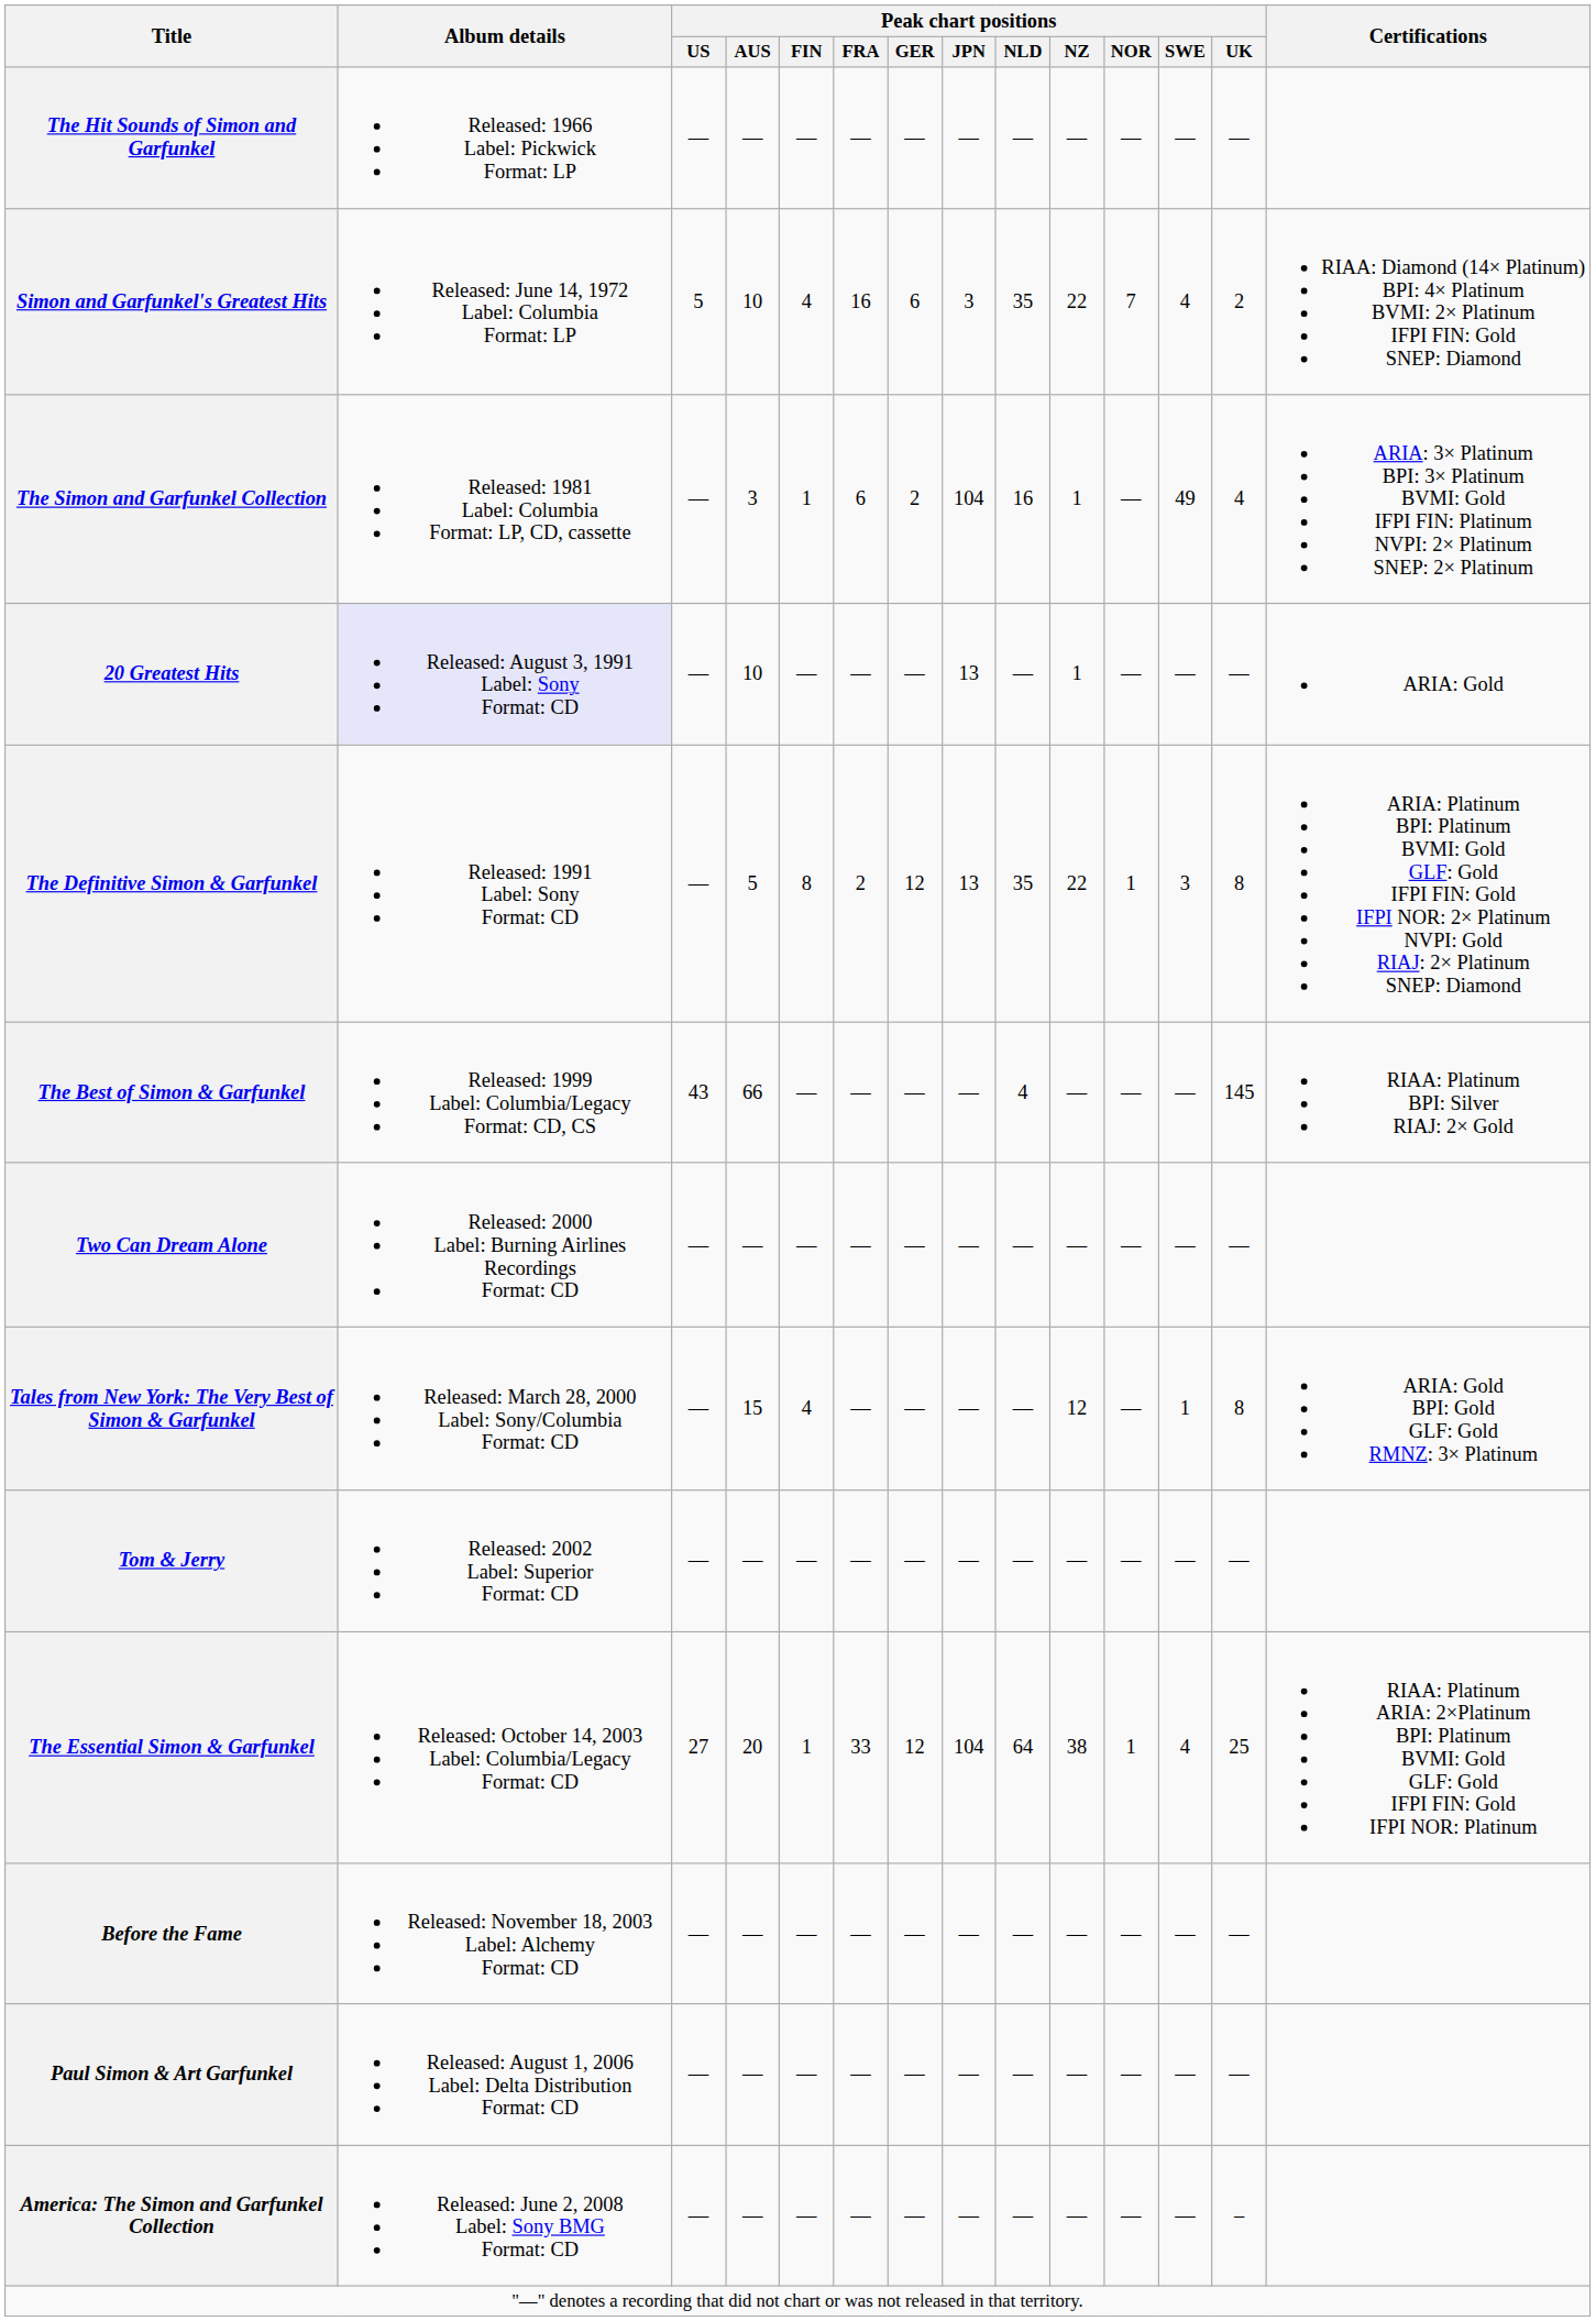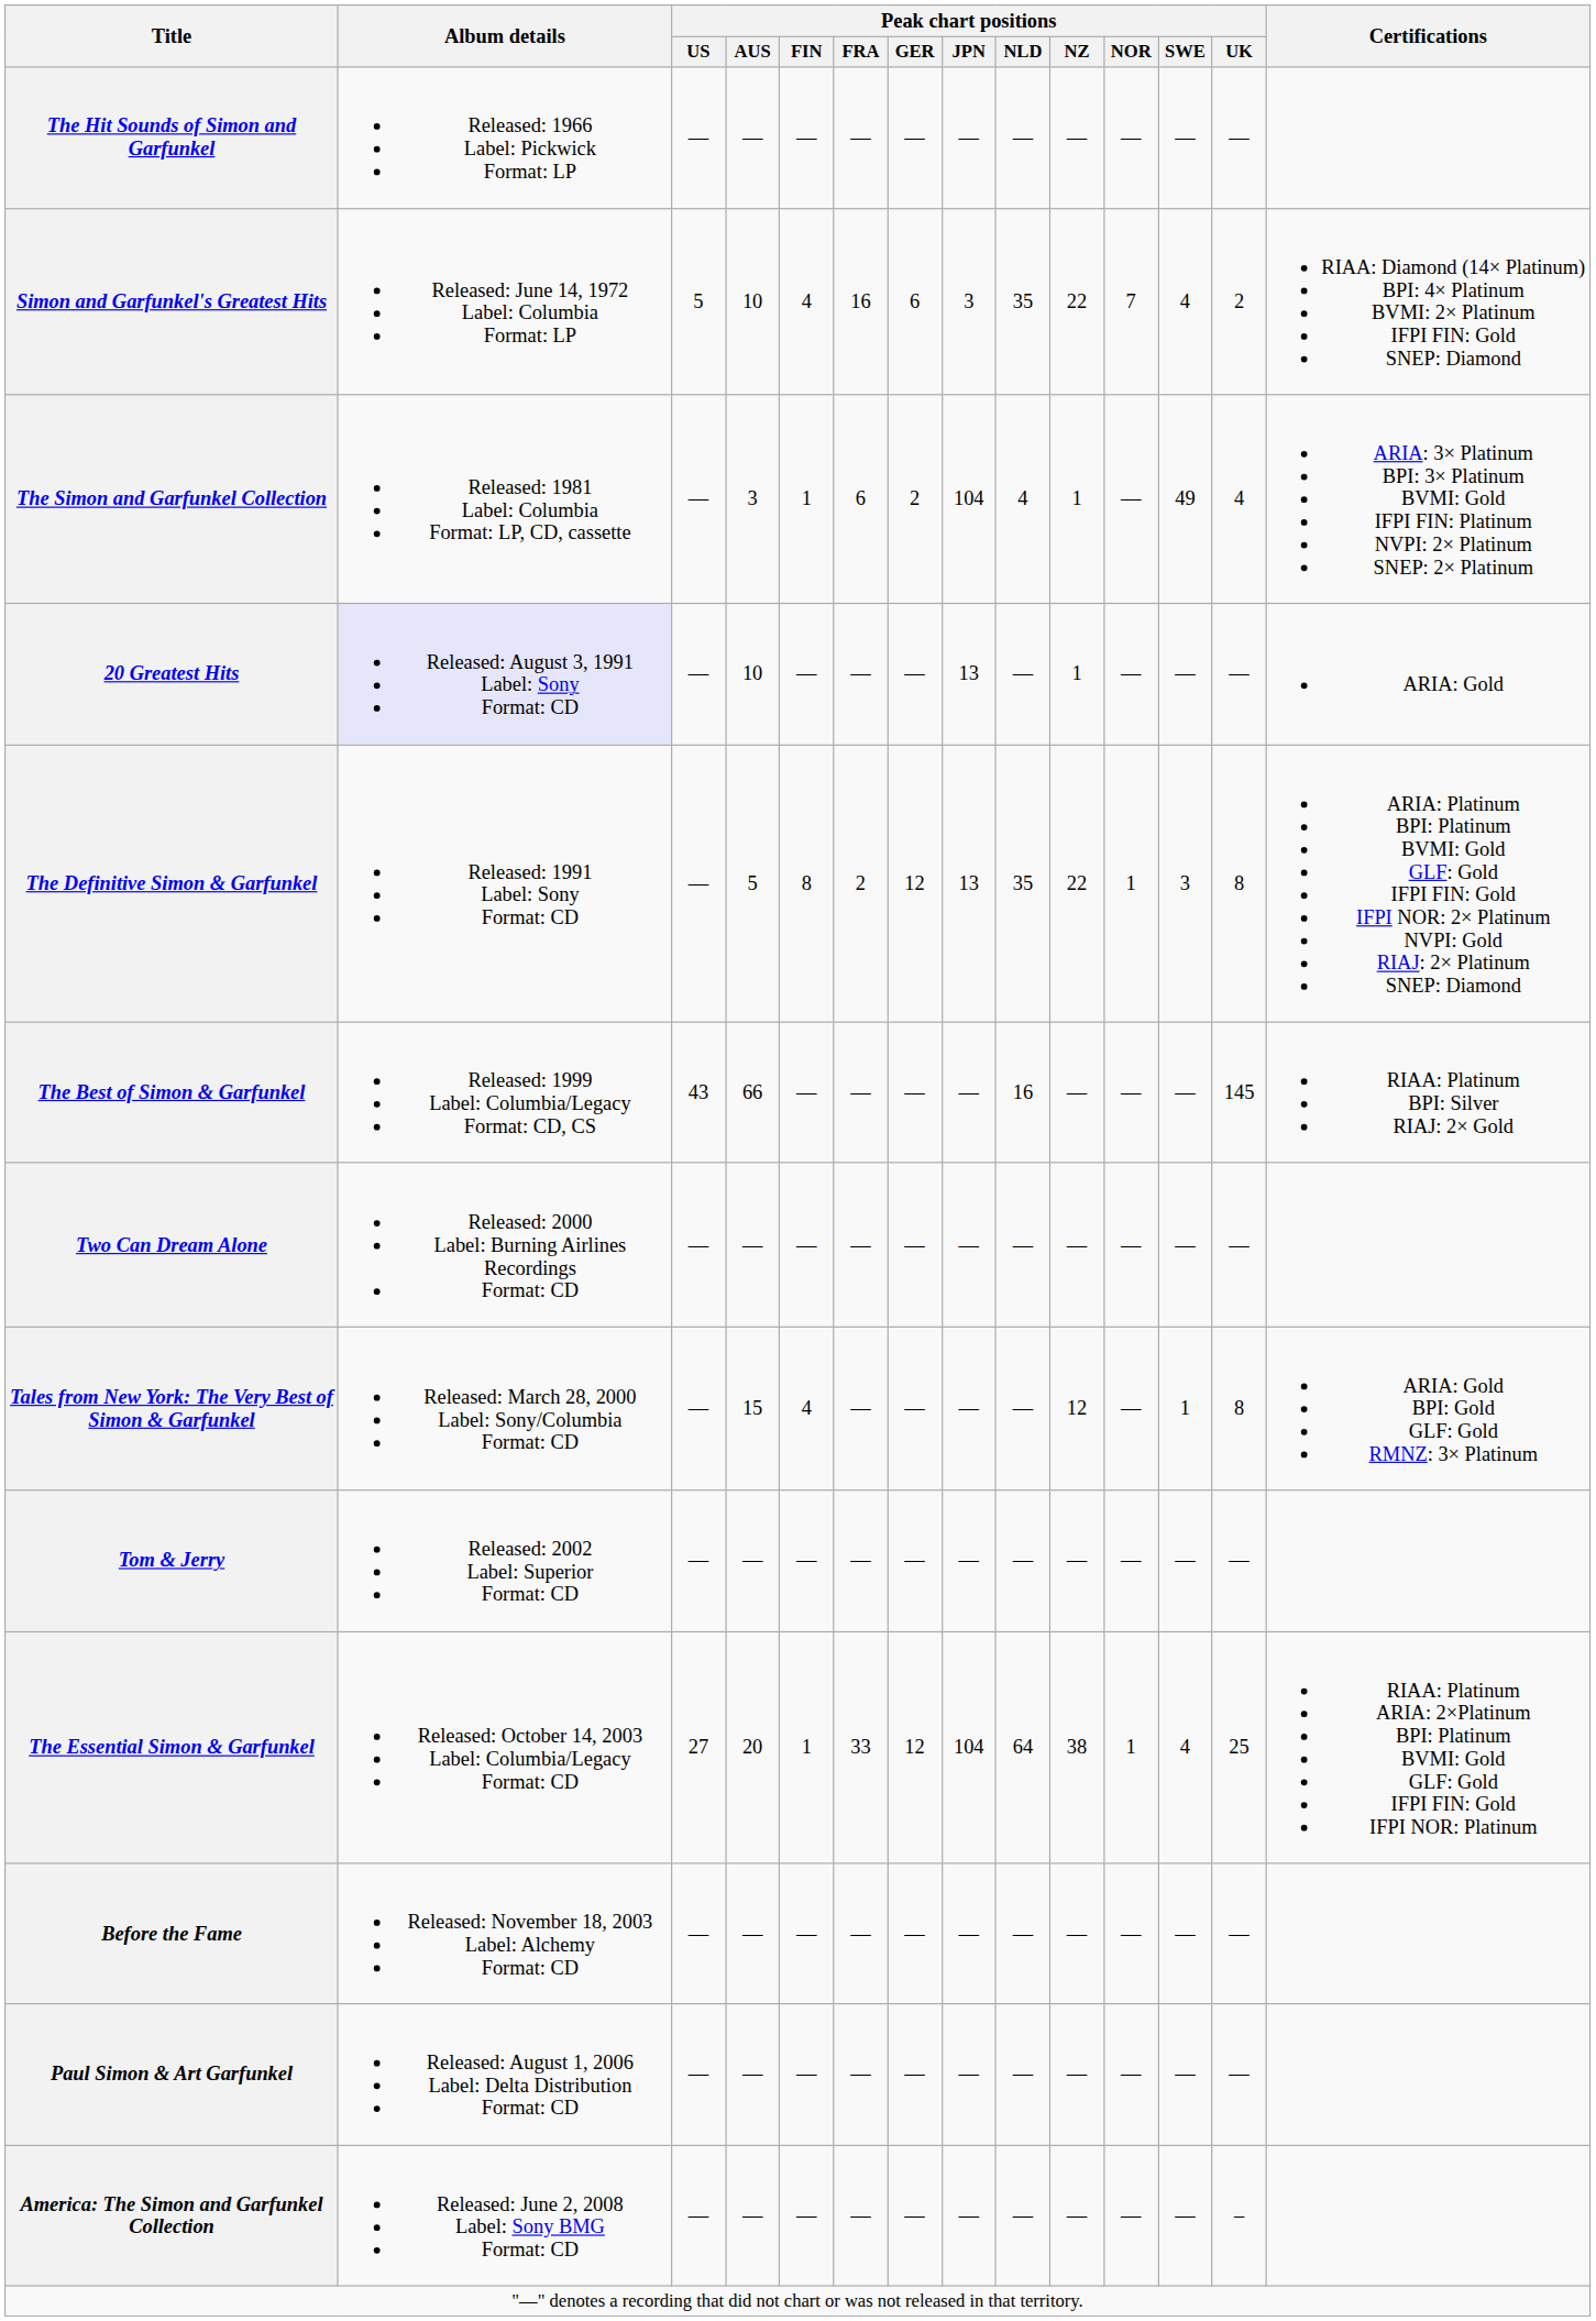The Simon and Garfunkel Collection | Peak chart positions / NLD: 16 -> 4
The Best of Simon & Garfunkel | Peak chart positions / NLD: 4 -> 16
